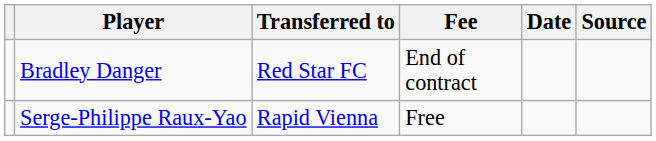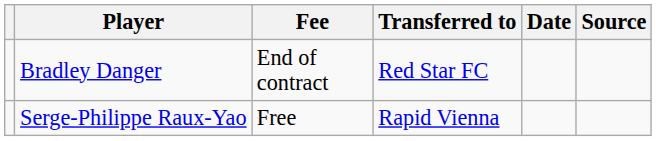columns swapped: Transferred to <-> Fee
